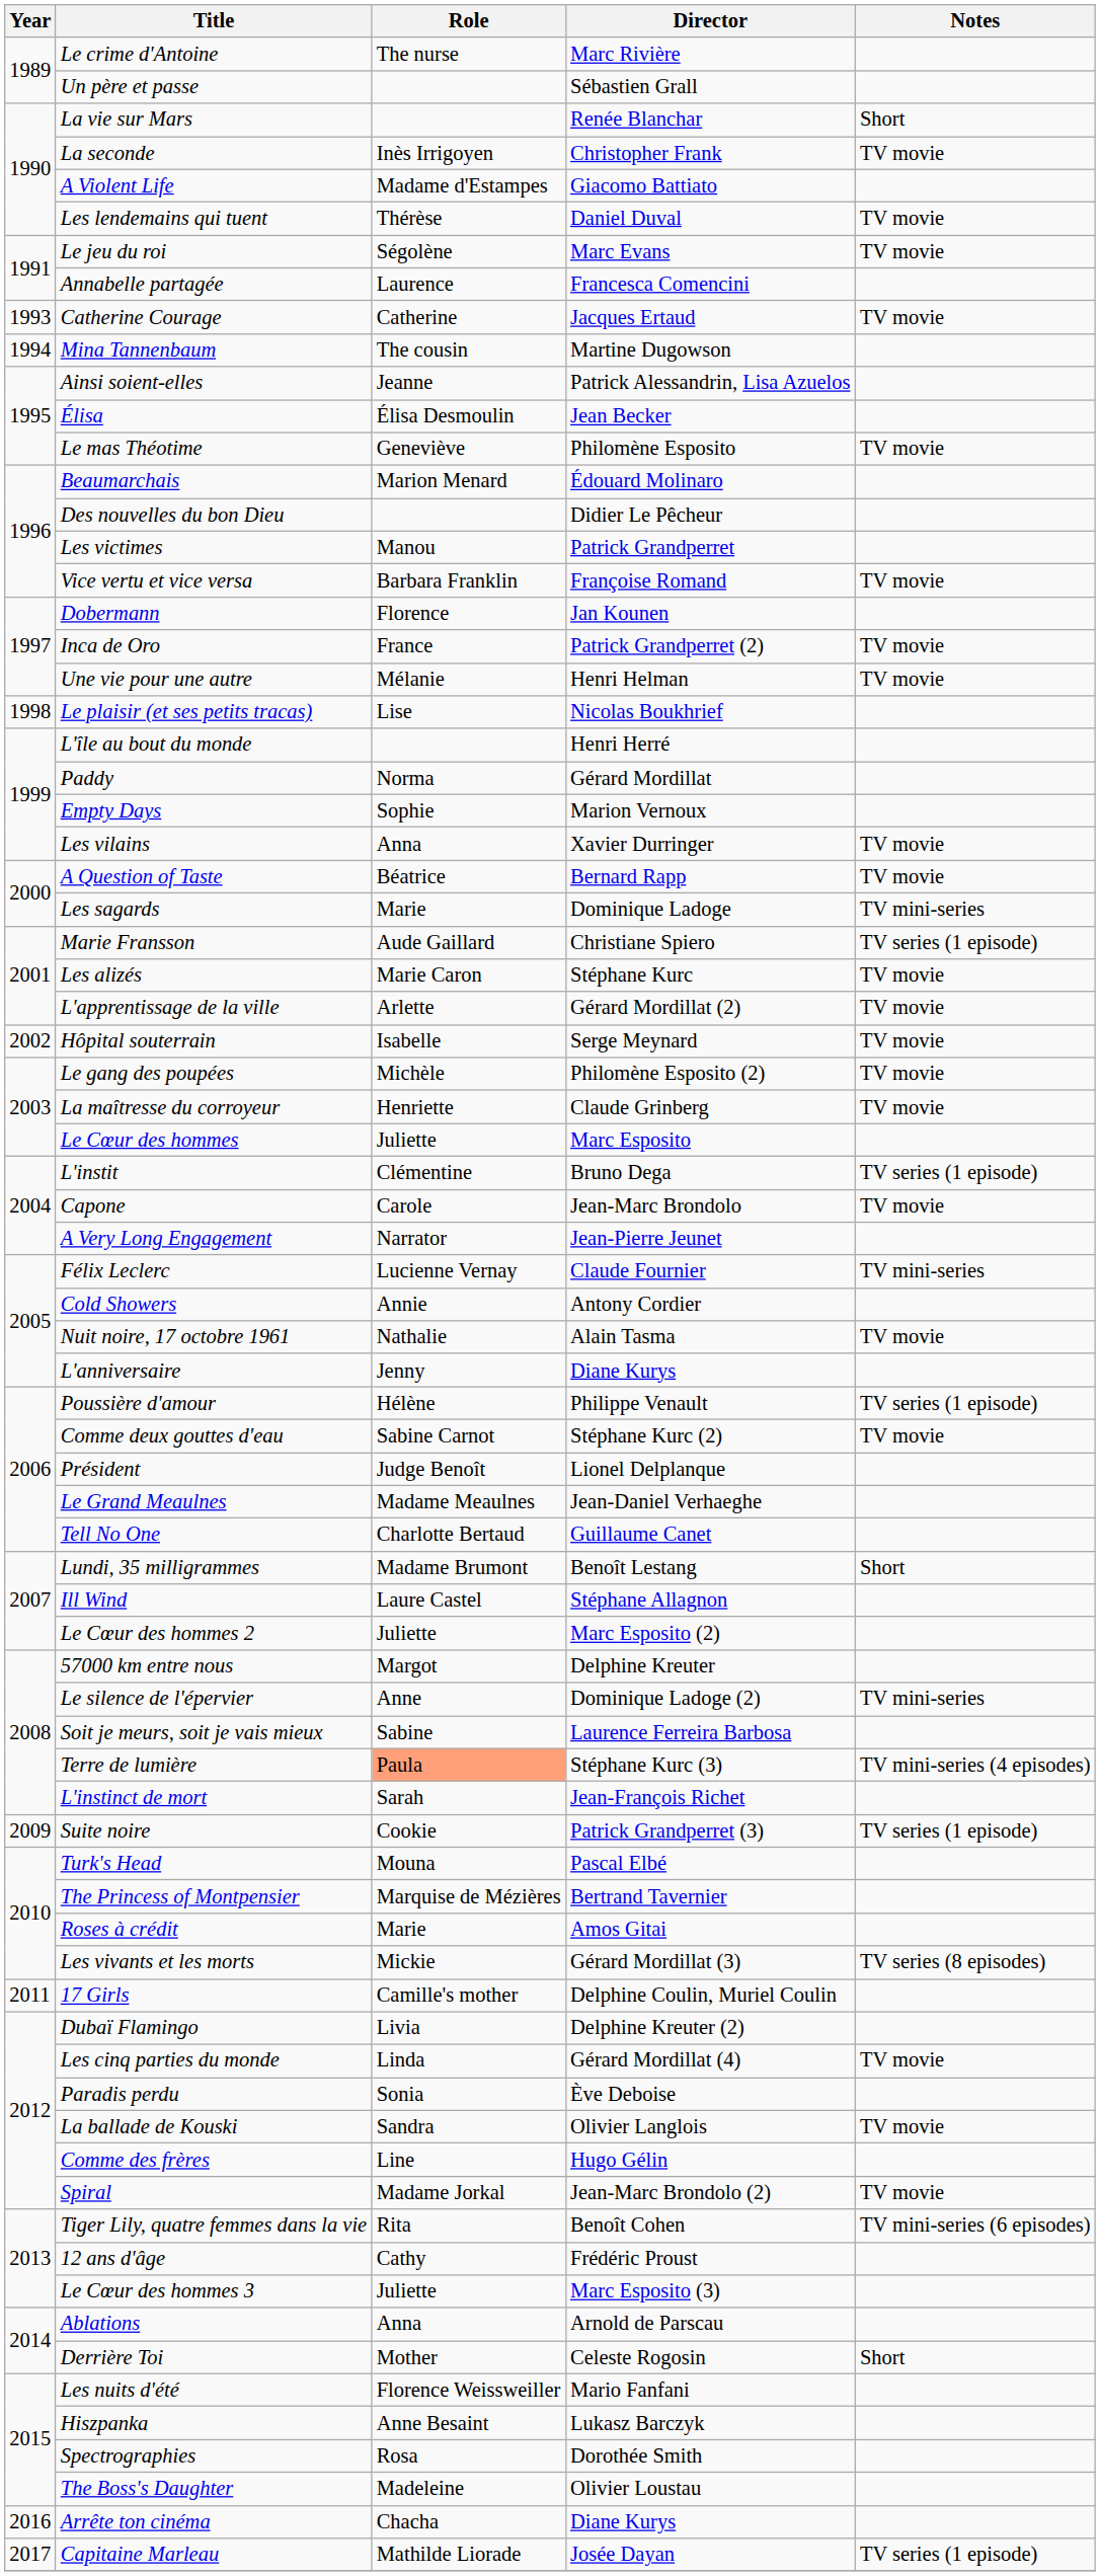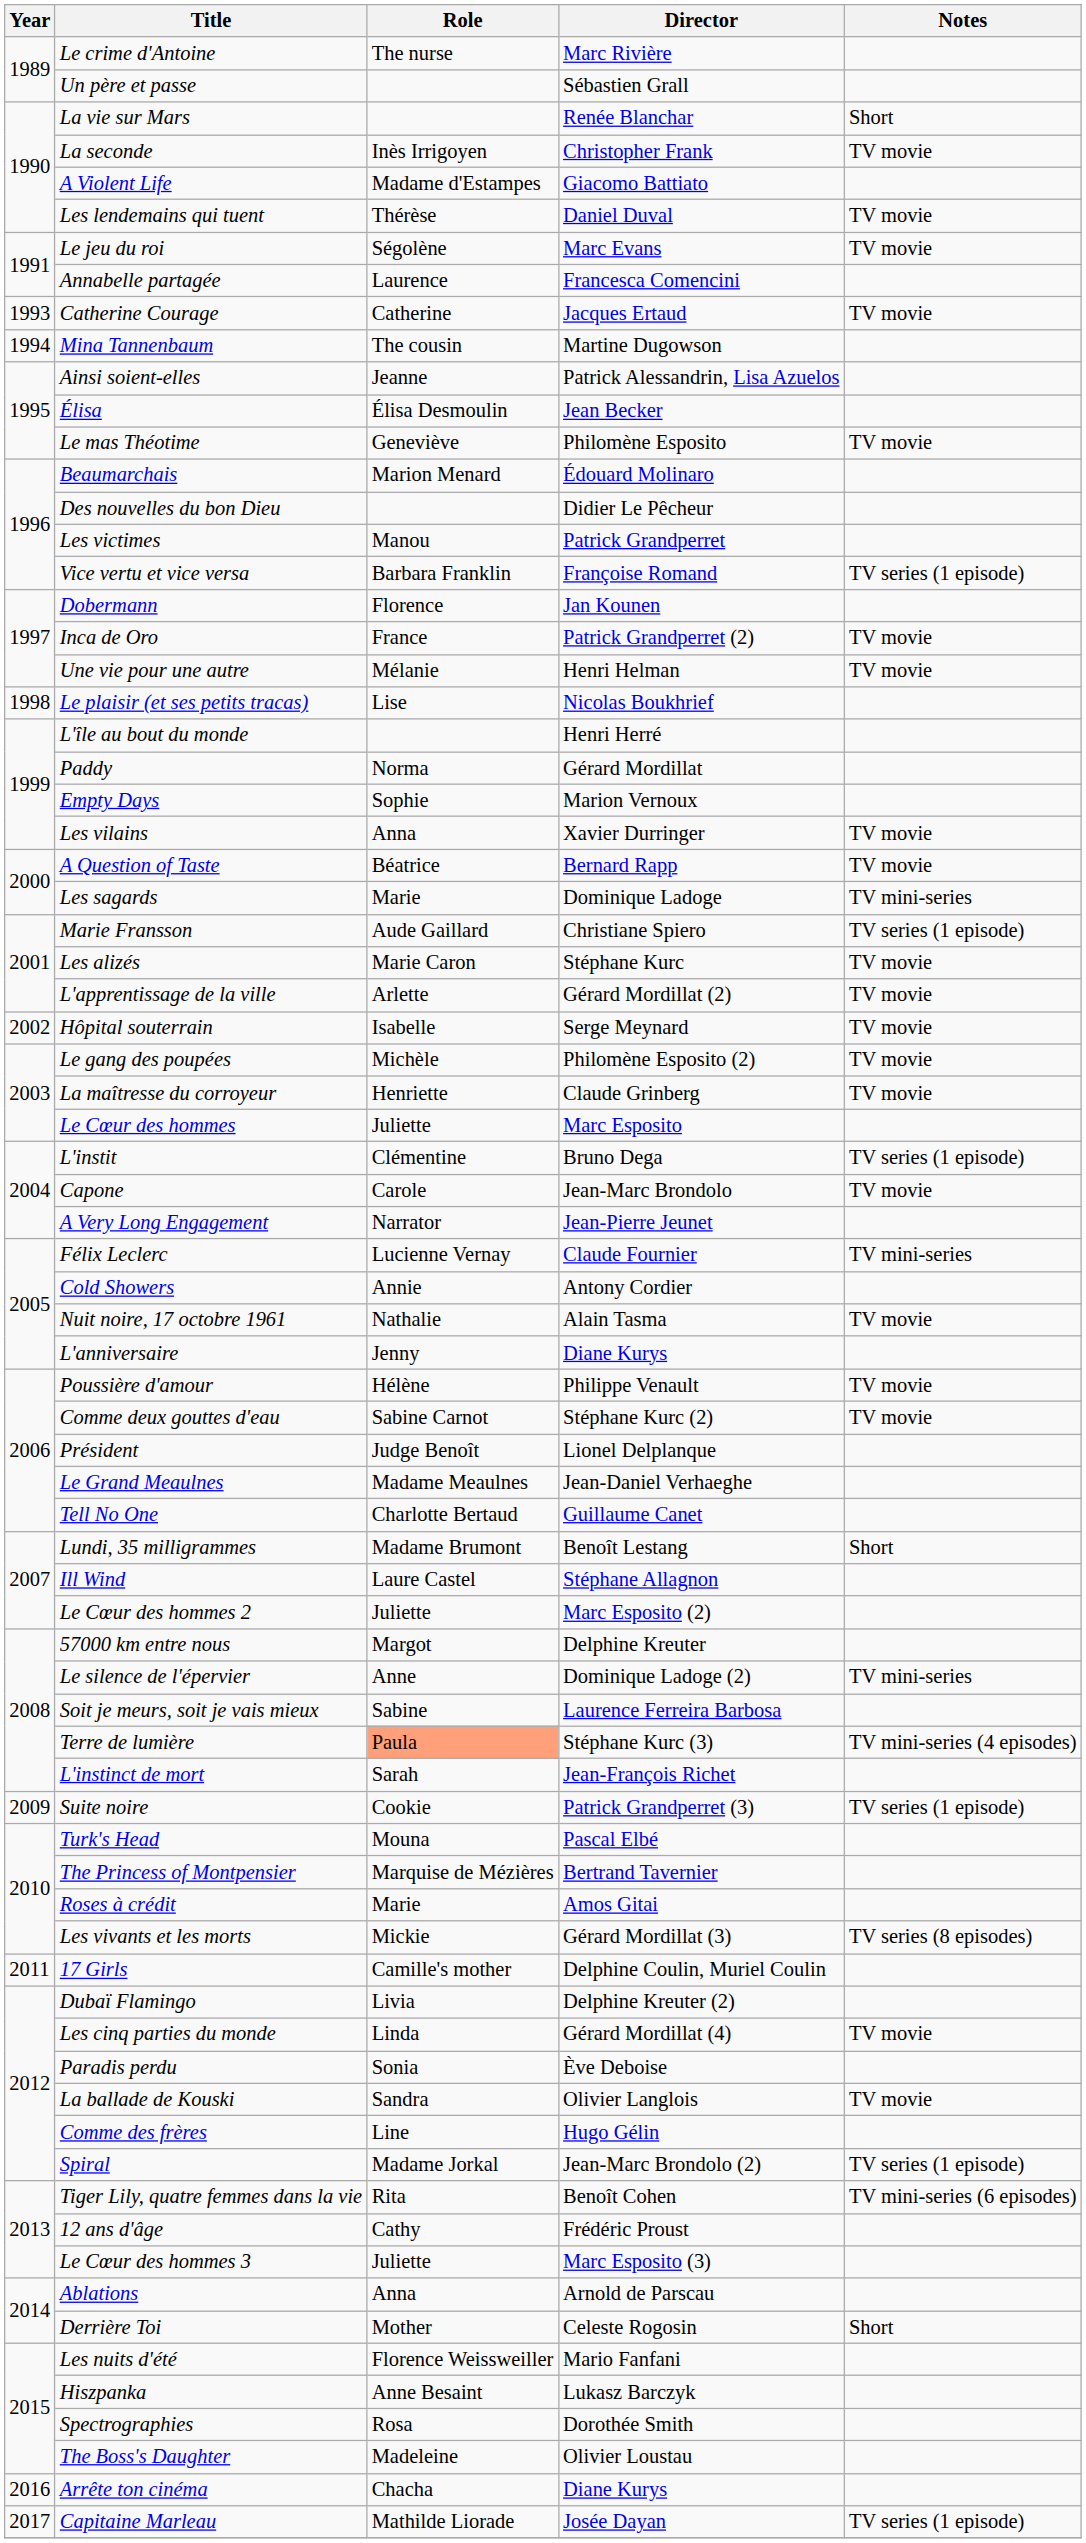Vice vertu et vice versa | Notes: TV movie -> TV series (1 episode)
Poussière d'amour | Notes: TV series (1 episode) -> TV movie
Spiral | Notes: TV movie -> TV series (1 episode)
